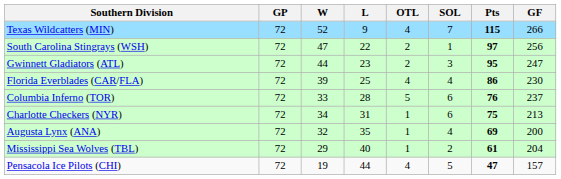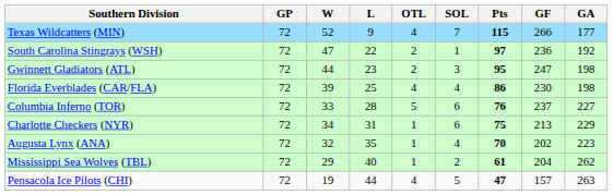+ column: GA | 177 | 192 | 198 | 198 | 227 | 229 | 223 | 262 | 263
South Carolina Stingrays (WSH) | GF: 256 -> 236
Augusta Lynx (ANA) | Pts: 69 -> 70
Augusta Lynx (ANA) | GF: 200 -> 202
